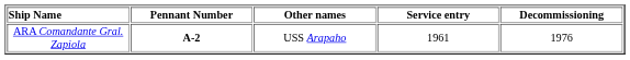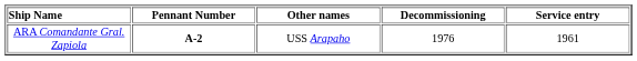columns swapped: Service entry <-> Decommissioning
